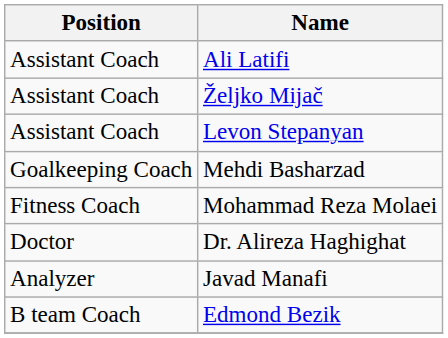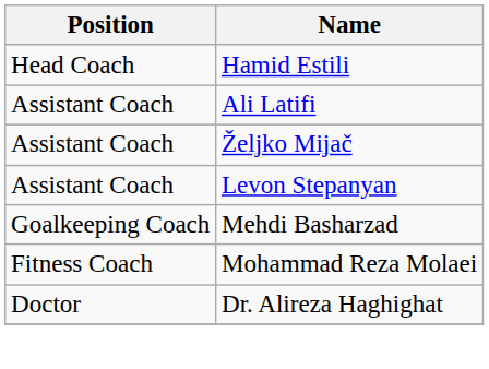+ row: Head Coach | Hamid Estili
- row: Analyzer | Javad Manafi
- row: B team Coach | Edmond Bezik
